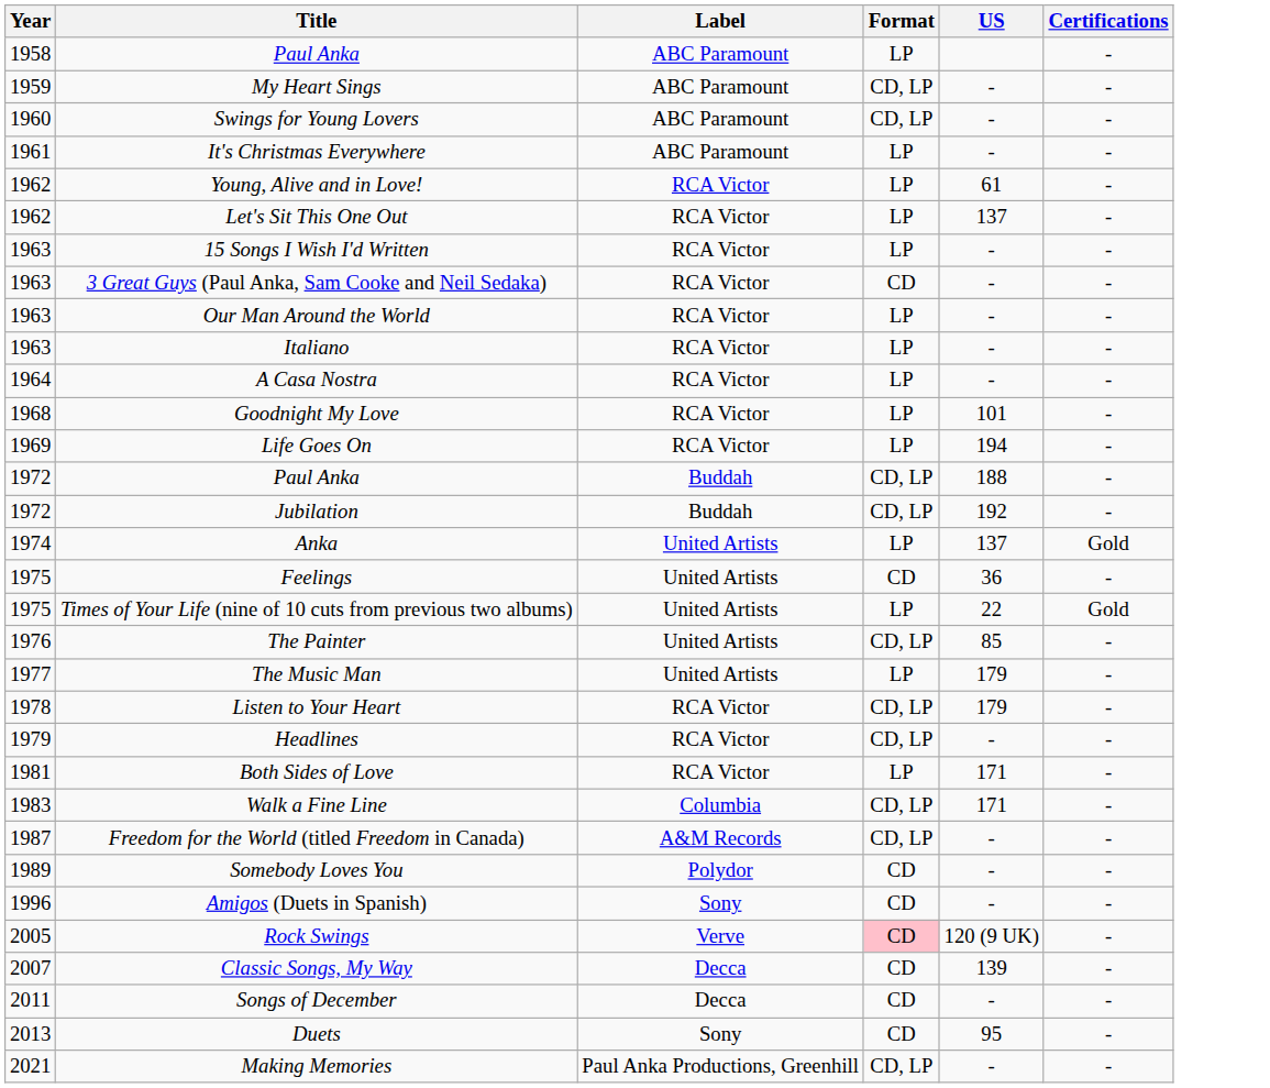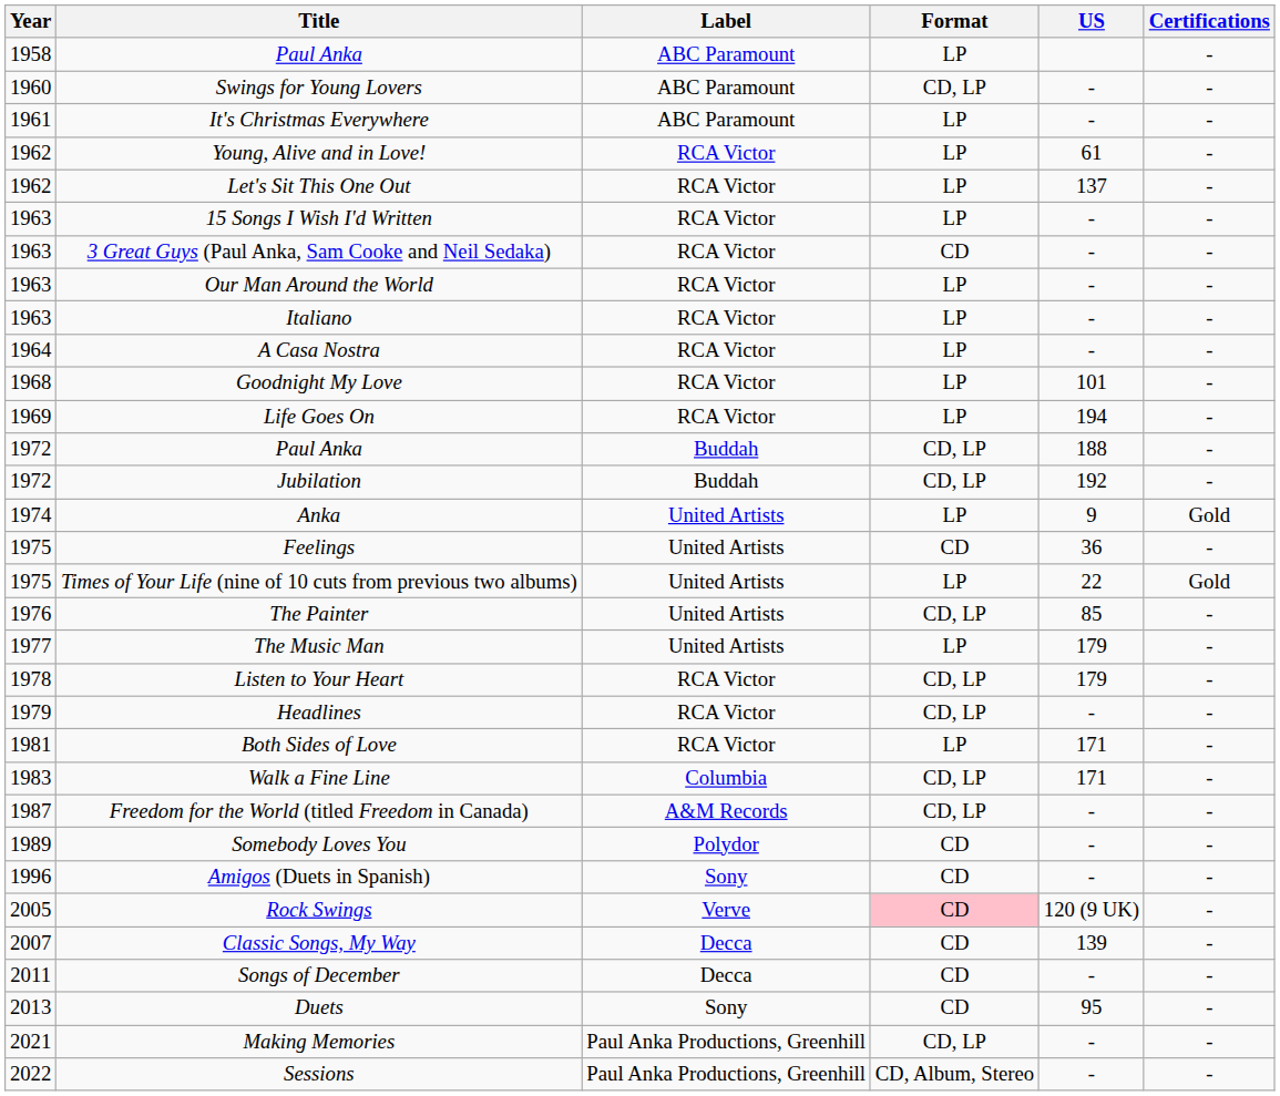- row: 1959 | My Heart Sings | ABC Paramount | CD, LP | - | -
Anka | US: 137 -> 9
+ row: 2022 | Sessions | Paul Anka Productions, Greenhill | CD, Album, Stereo | - | -
